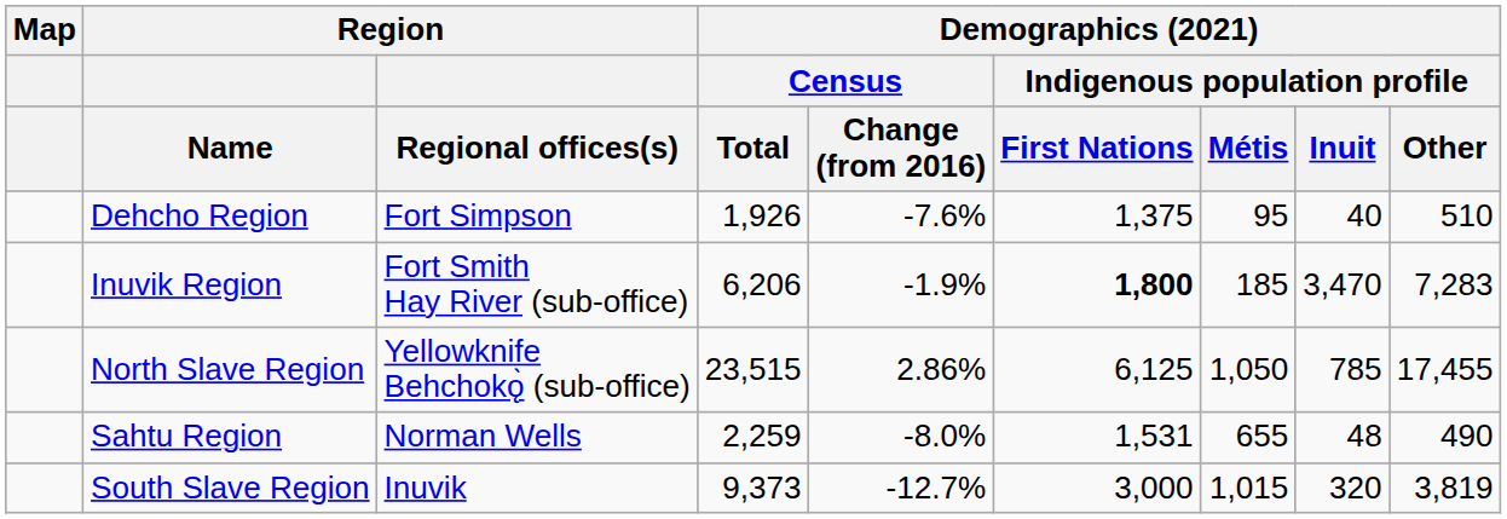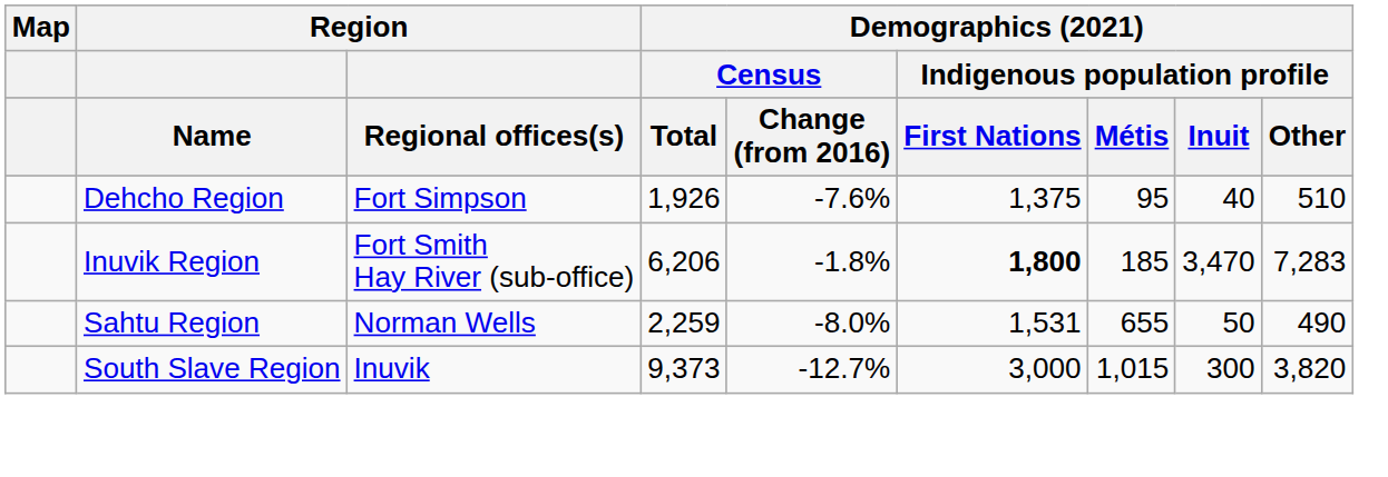Inuvik Region | Demographics (2021) / Census / Change (from 2016): -1.9% -> -1.8%
- row: North Slave Region | Yellowknife Behchokǫ̀ (sub-office) | 23,515 | 2.86% | 6,125 | 1,050 | 785 | 17,455
Sahtu Region | Demographics (2021) / Indigenous population profile / Inuit: 48 -> 50
South Slave Region | Demographics (2021) / Indigenous population profile / Inuit: 320 -> 300
South Slave Region | Demographics (2021) / Indigenous population profile / Other: 3,819 -> 3,820
